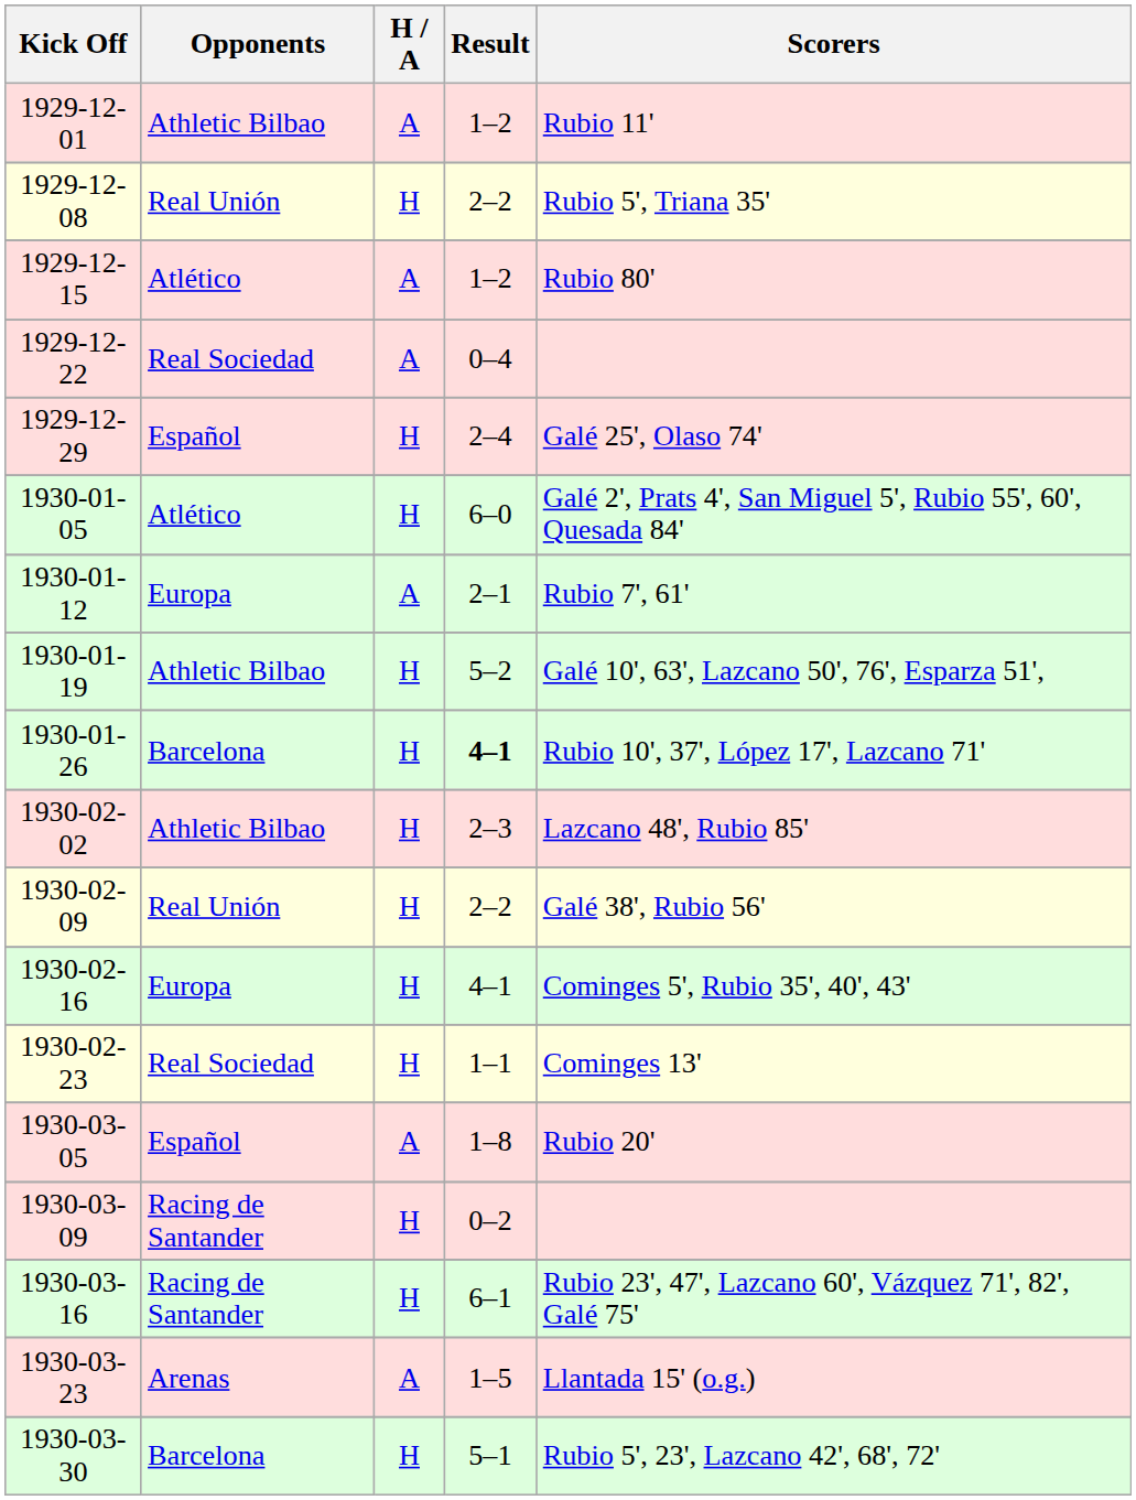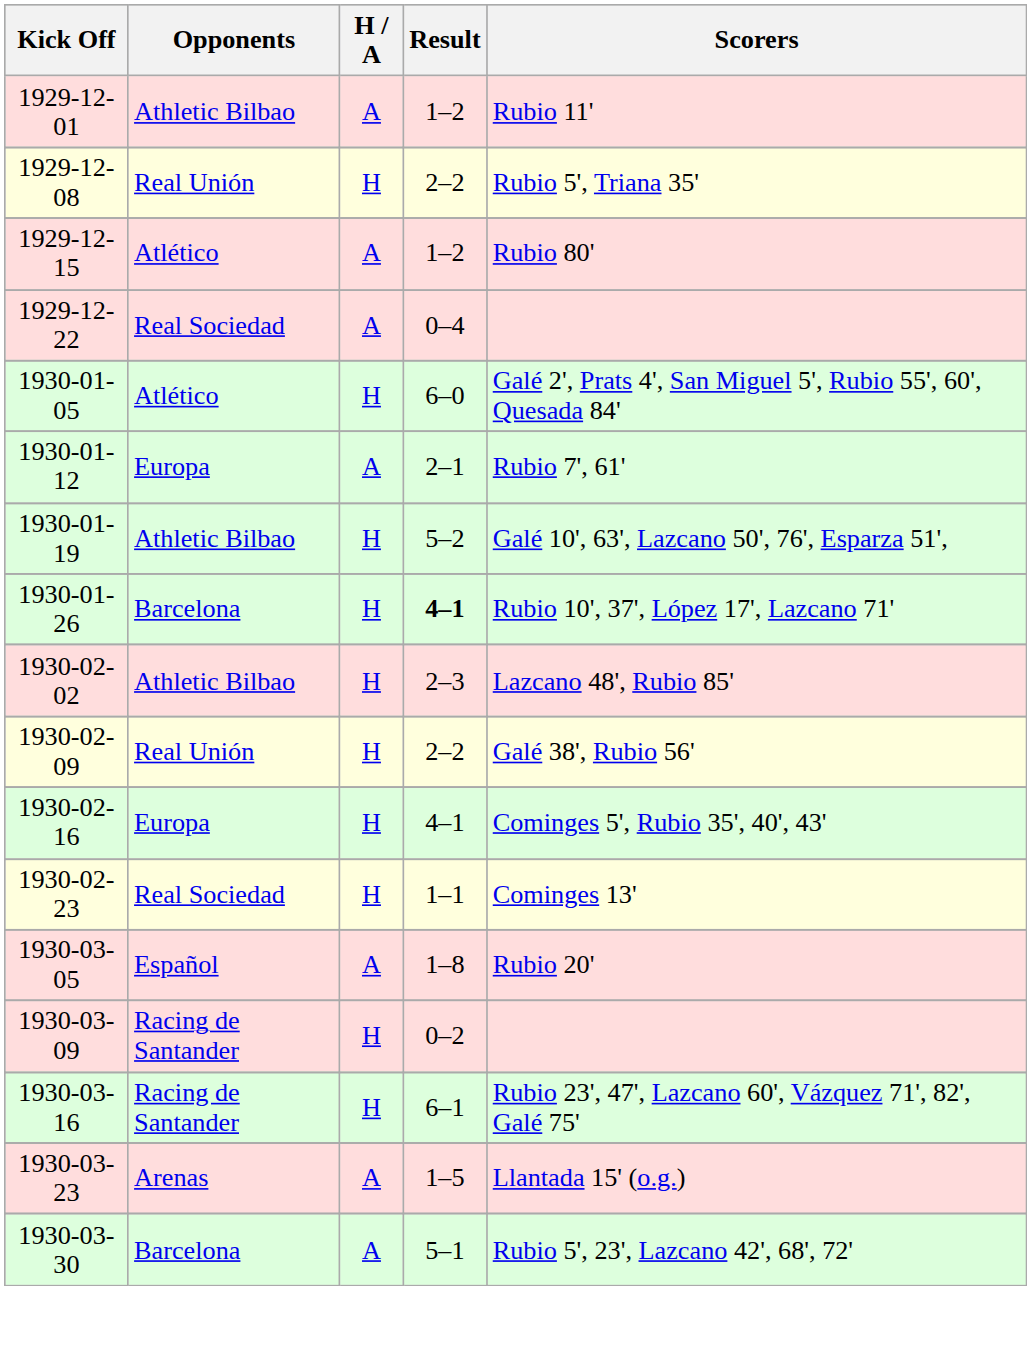- row: 1929-12-29 | Español | H | 2–4 | Galé 25', Olaso 74'
1930-03-30 | H / A: H -> A
